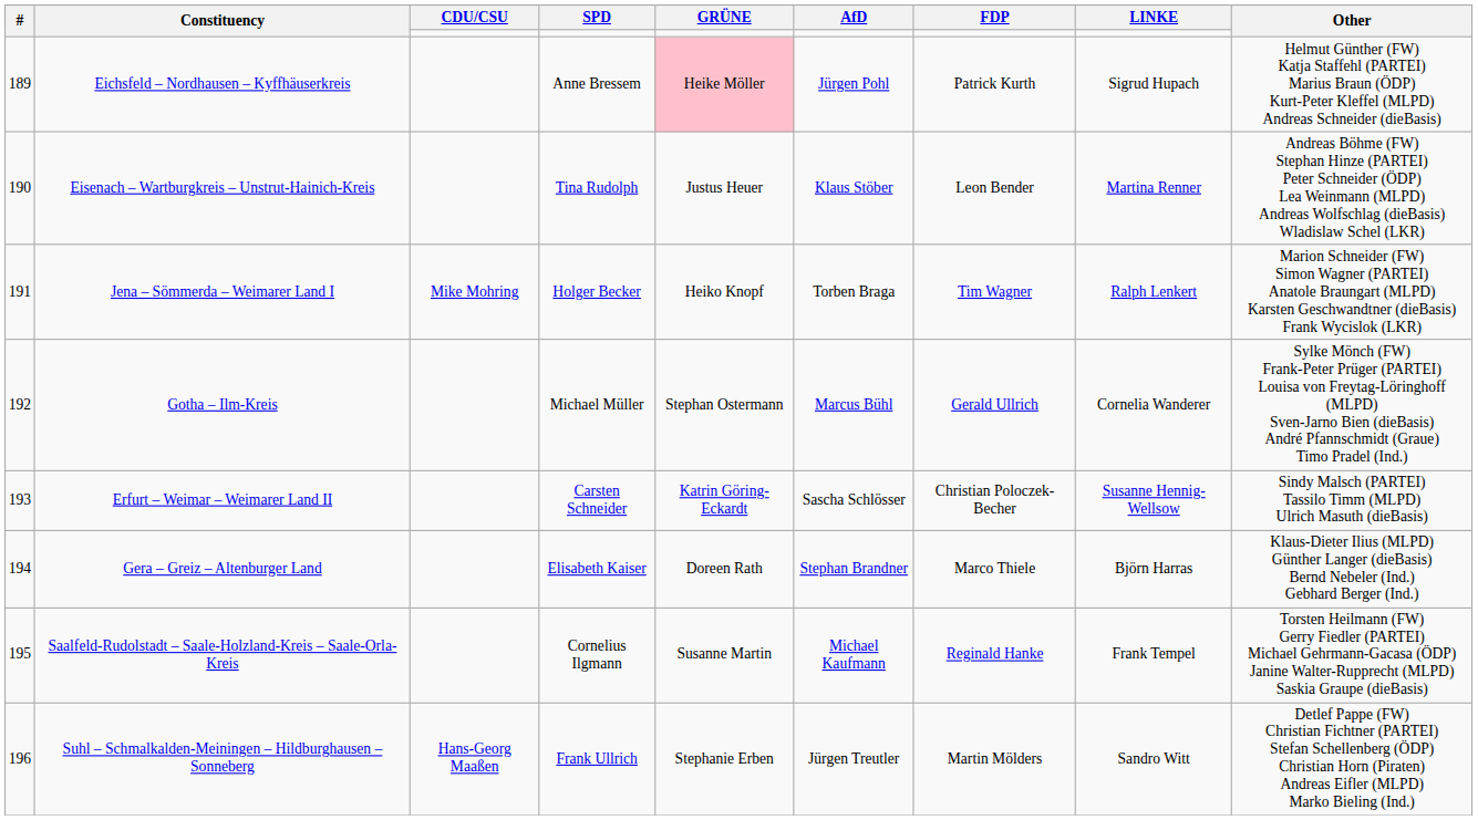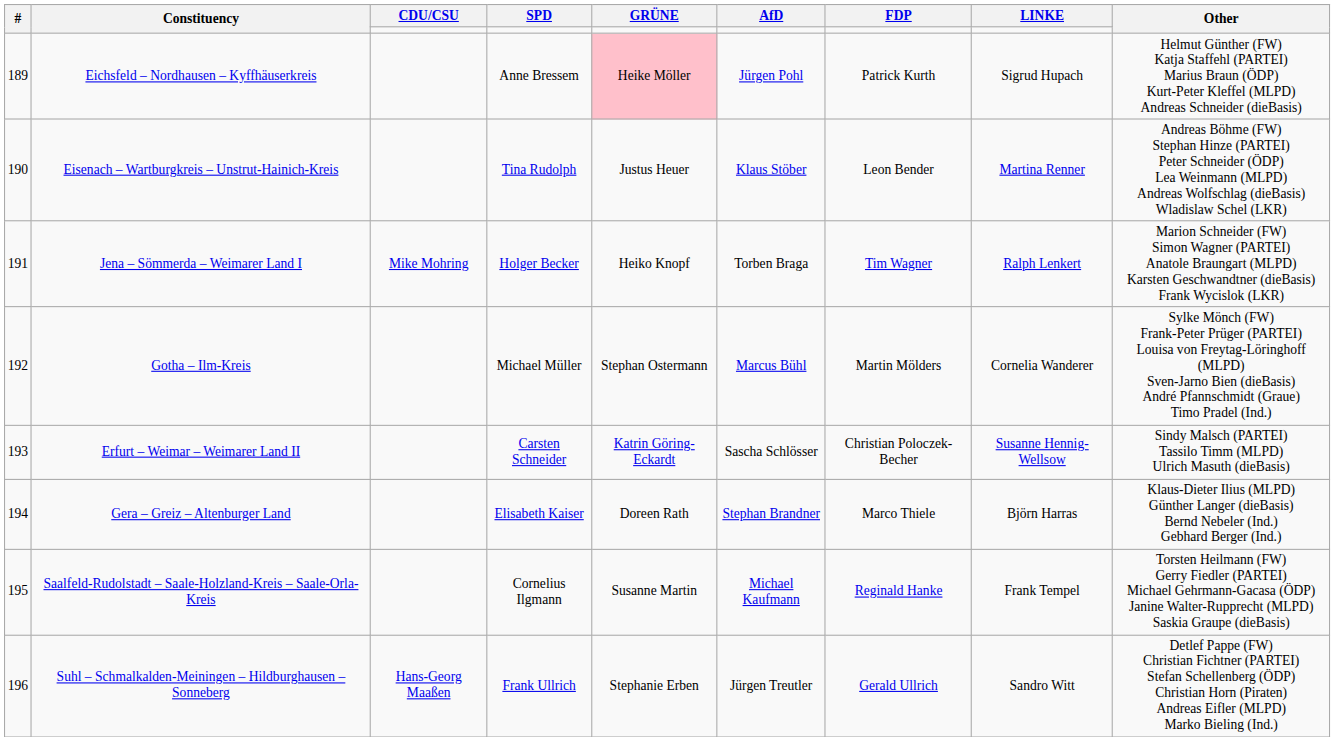Gotha – Ilm-Kreis | FDP: Gerald Ullrich -> Martin Mölders
Suhl – Schmalkalden-Meiningen – Hildburghausen – Sonneberg | FDP: Martin Mölders -> Gerald Ullrich
